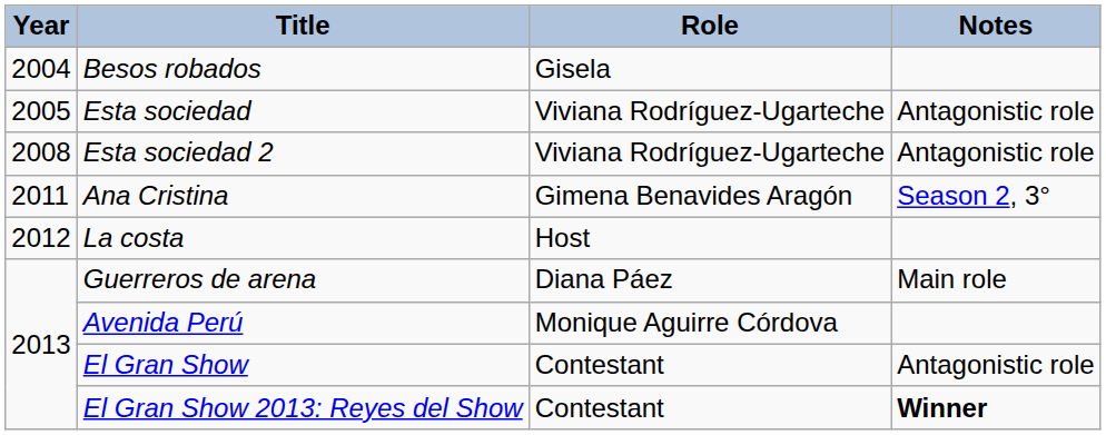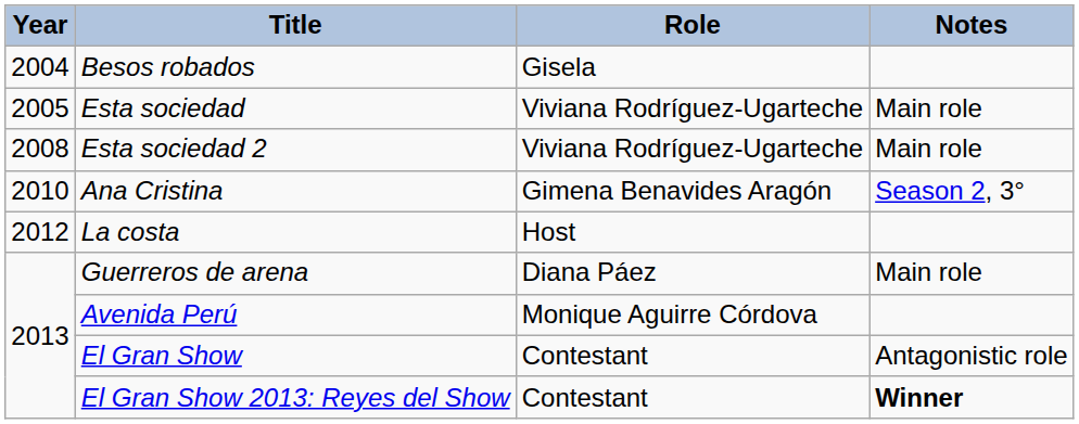Esta sociedad | Notes: Antagonistic role -> Main role
Esta sociedad 2 | Notes: Antagonistic role -> Main role
Ana Cristina | Year: 2011 -> 2010
